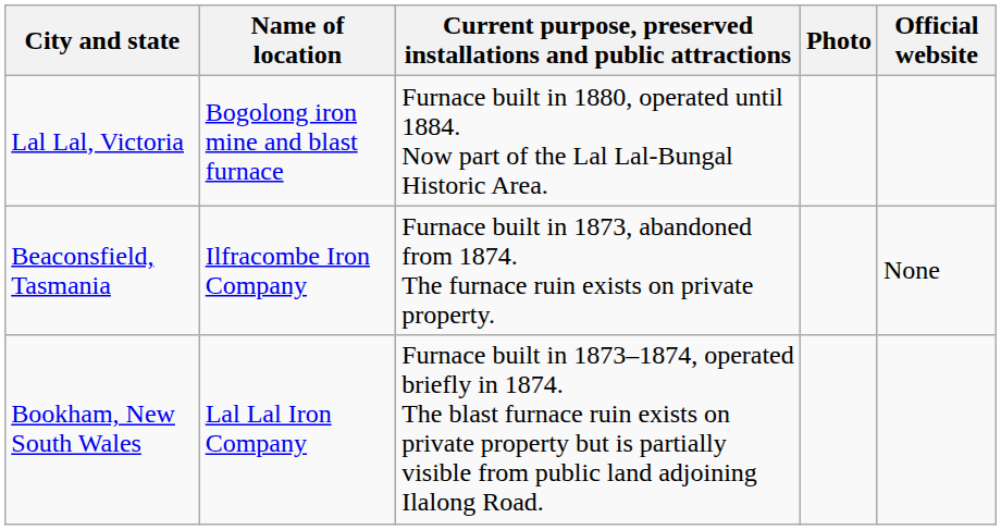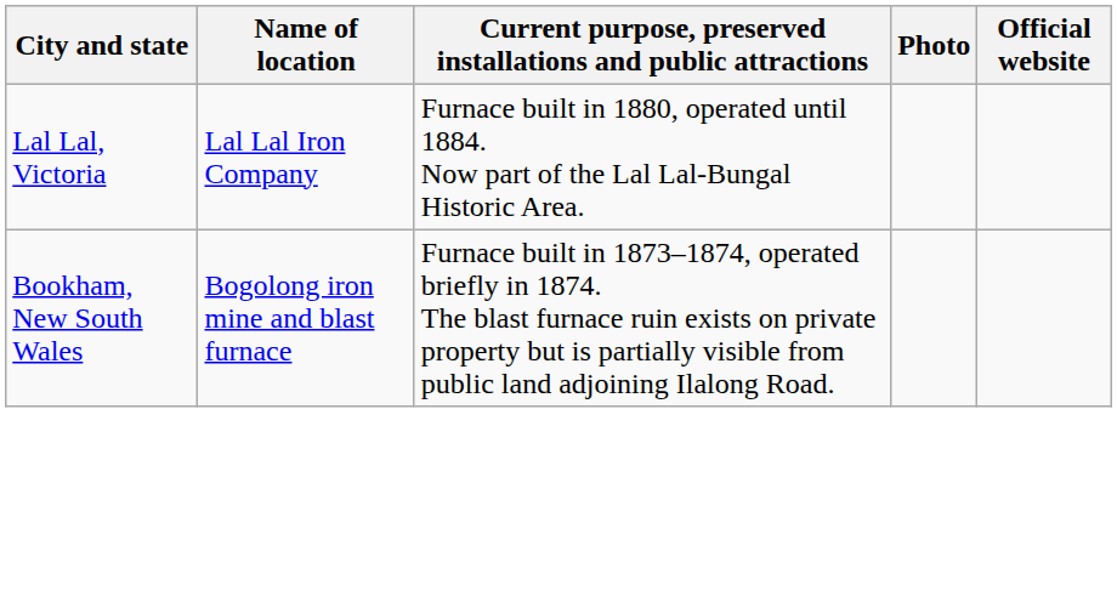Lal Lal, Victoria | Name of location: Bogolong iron mine and blast furnace -> Lal Lal Iron Company
- row: Beaconsfield, Tasmania | Ilfracombe Iron Company | Furnace built in 1873, abandoned from 1874. The furnace ruin exists on private property. | None
Bookham, New South Wales | Name of location: Lal Lal Iron Company -> Bogolong iron mine and blast furnace
